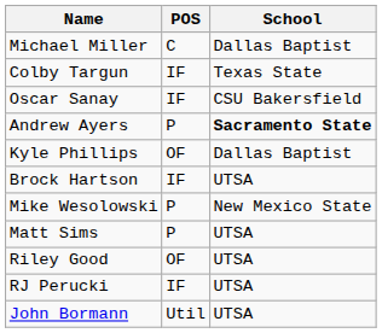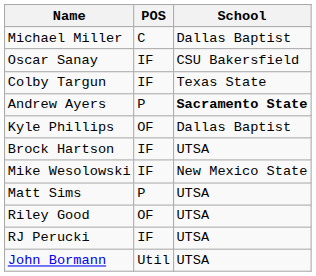rows swapped: Oscar Sanay <-> Colby Targun
Mike Wesolowski | POS: P -> IF
